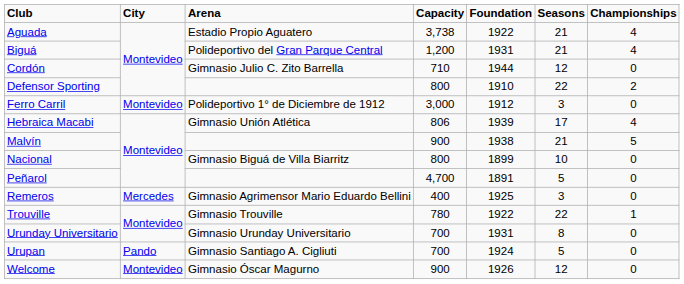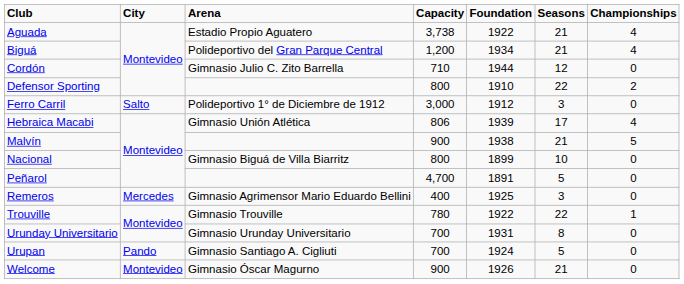Biguá | Foundation: 1931 -> 1934
Ferro Carril | City: Montevideo -> Salto
Welcome | Seasons: 12 -> 21
